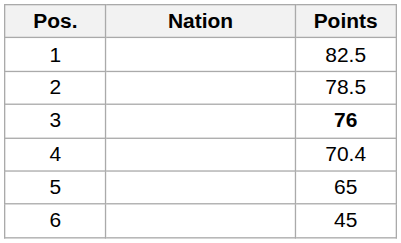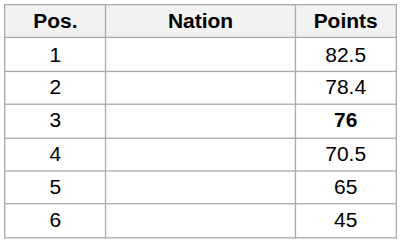2 | Points: 78.5 -> 78.4
4 | Points: 70.4 -> 70.5
